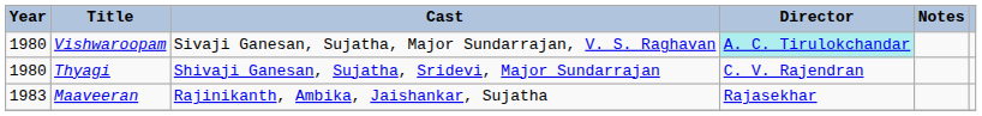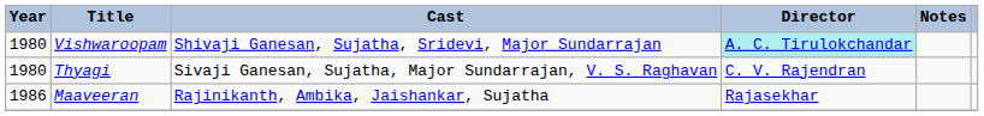Vishwaroopam | Cast: Sivaji Ganesan, Sujatha, Major Sundarrajan, V. S. Raghavan -> Shivaji Ganesan, Sujatha, Sridevi, Major Sundarrajan
Thyagi | Cast: Shivaji Ganesan, Sujatha, Sridevi, Major Sundarrajan -> Sivaji Ganesan, Sujatha, Major Sundarrajan, V. S. Raghavan
Maaveeran | Year: 1983 -> 1986
